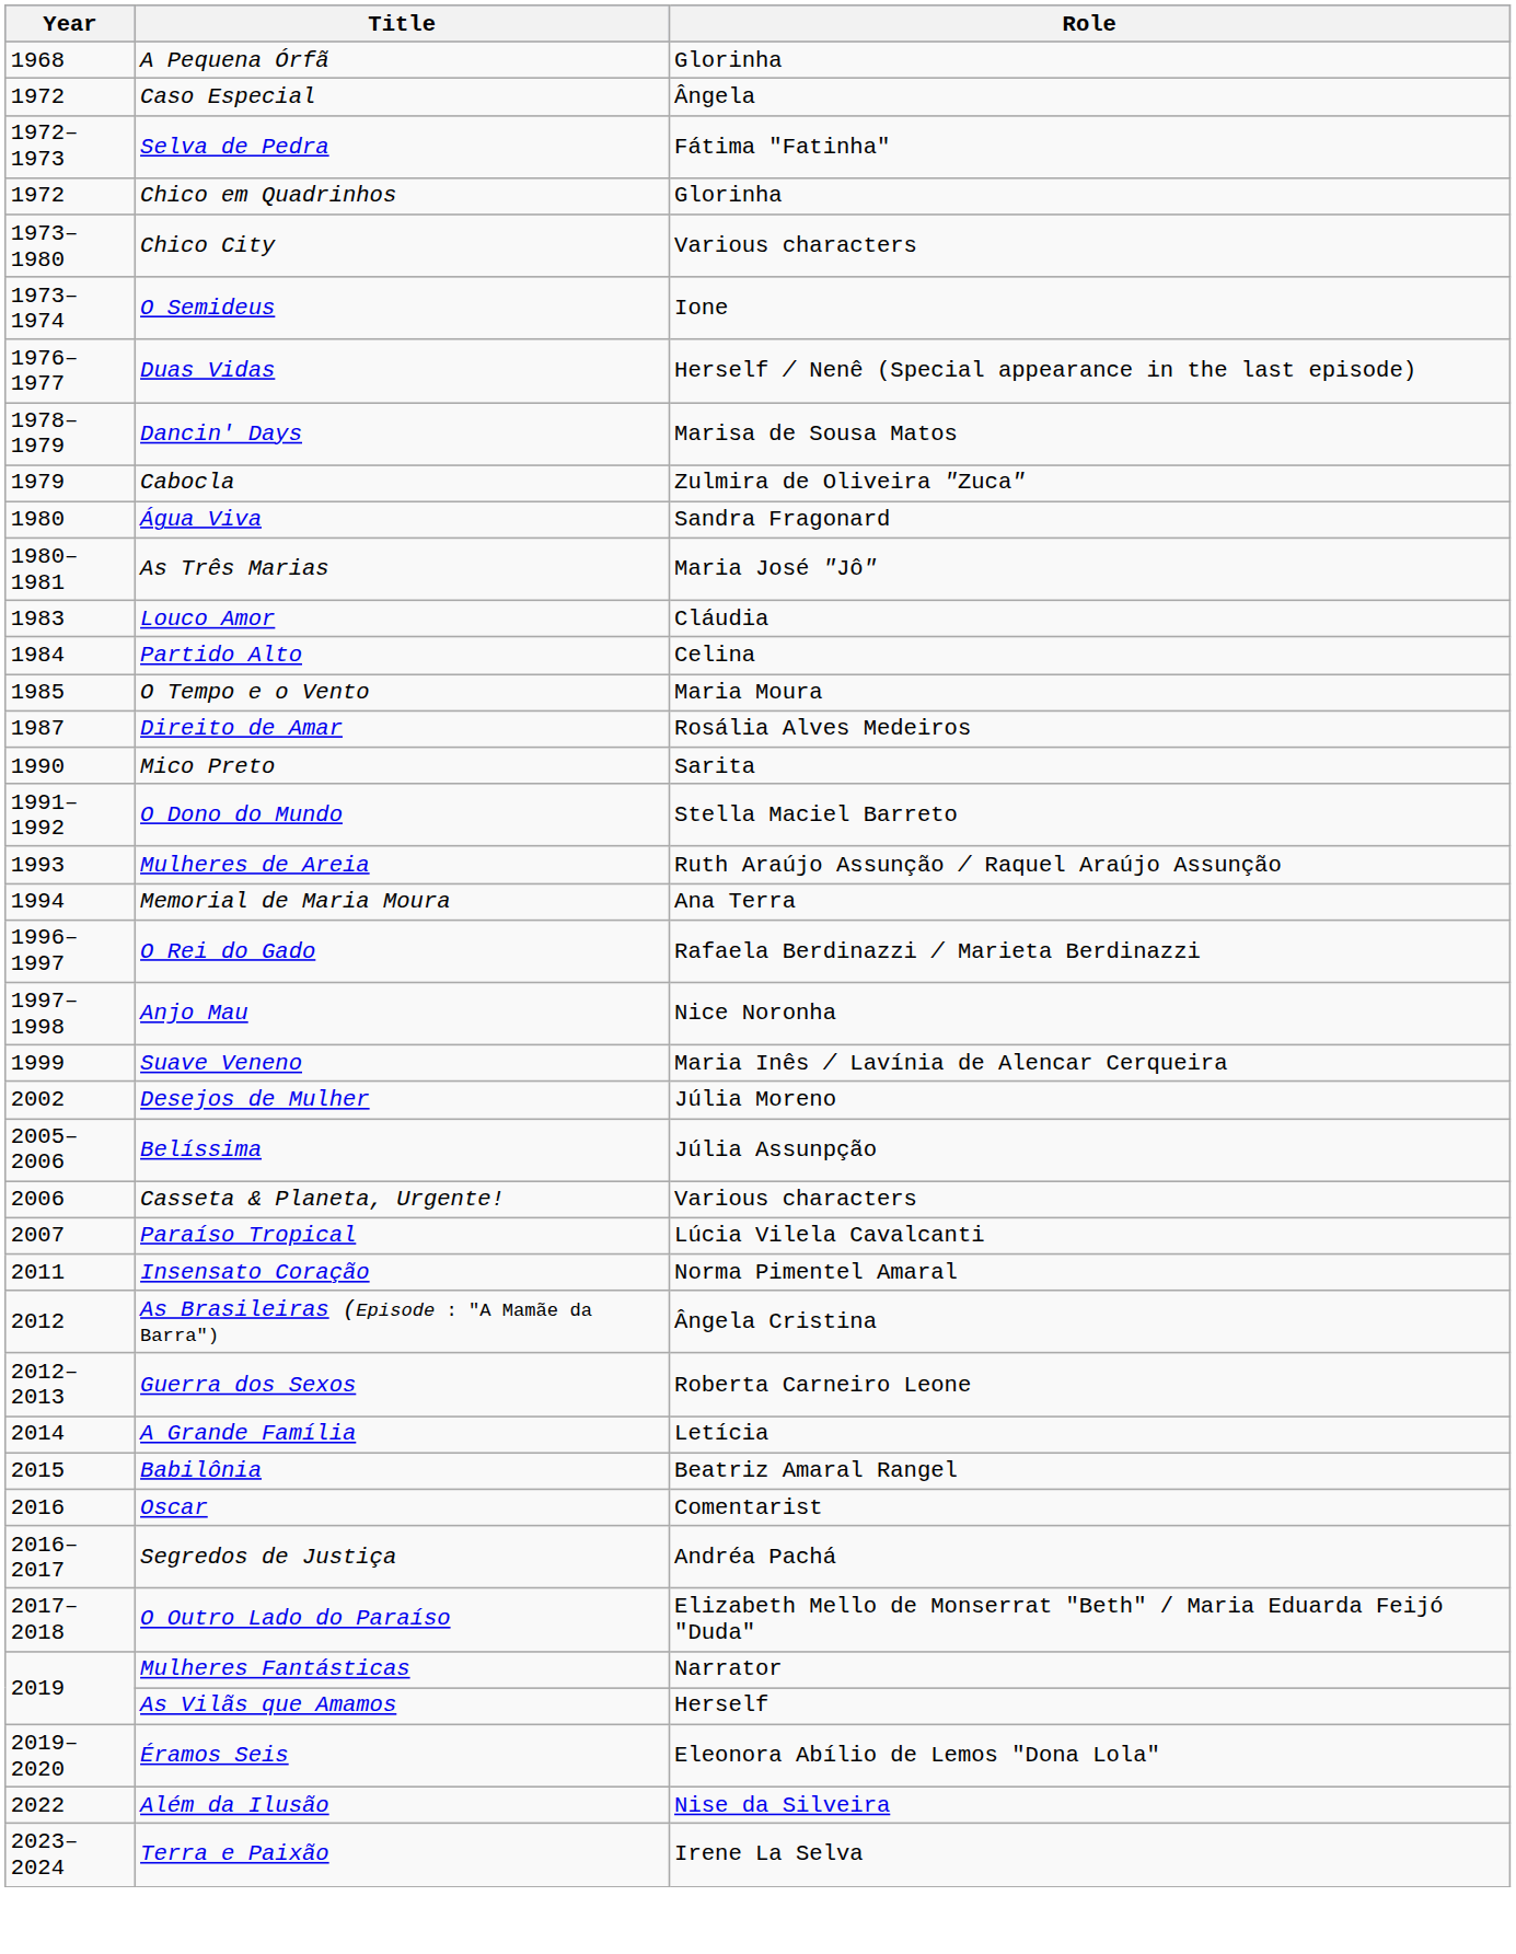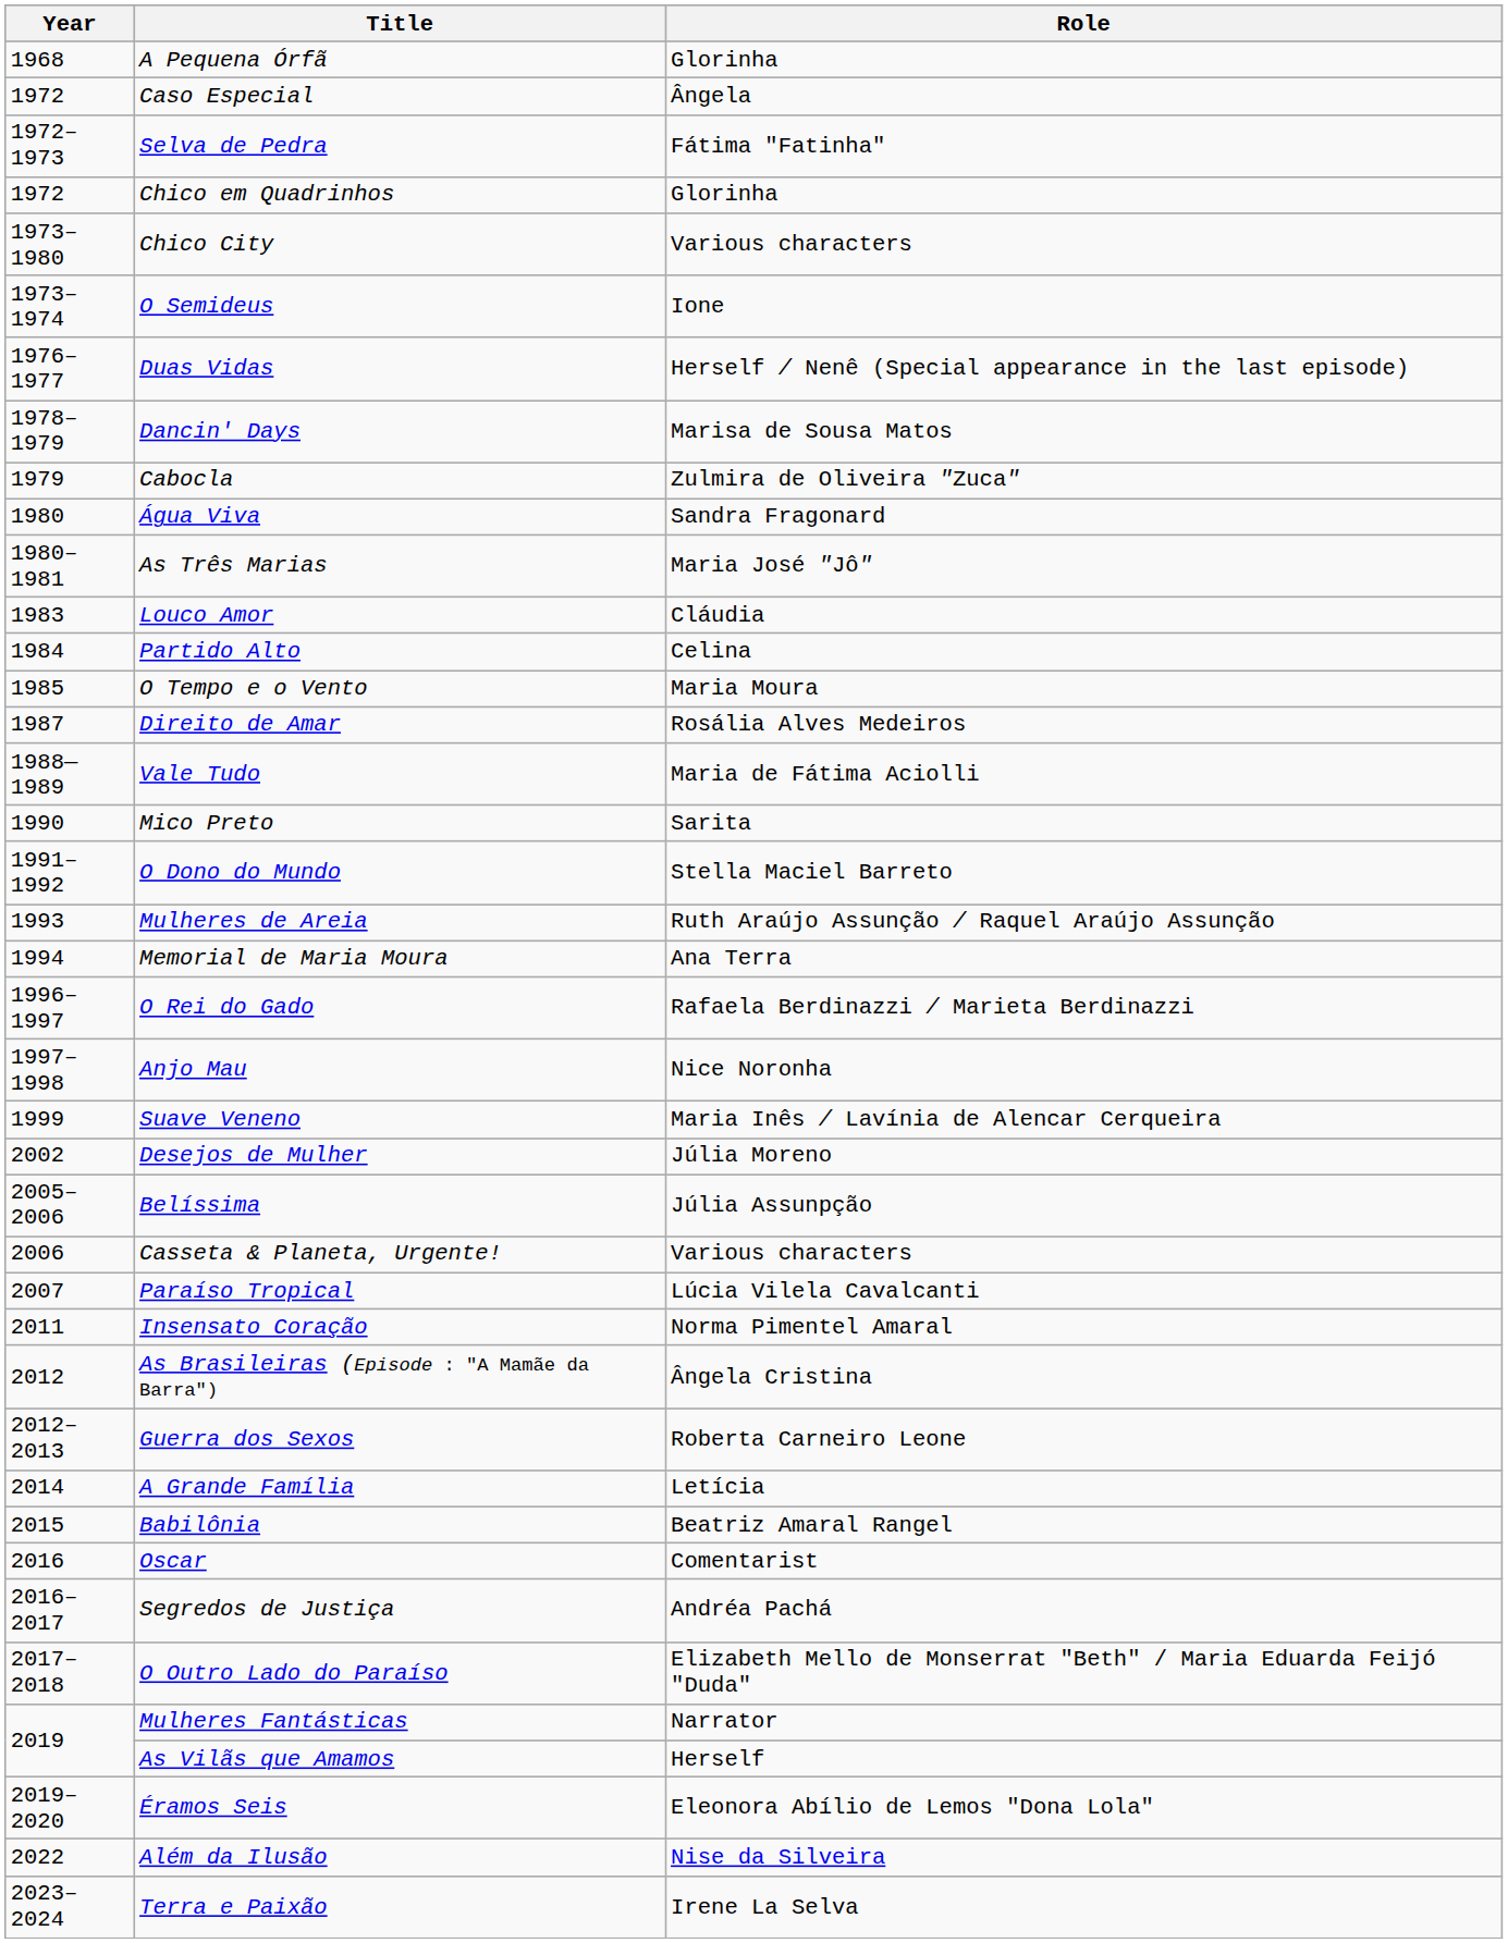+ row: 1988—1989 | Vale Tudo | Maria de Fátima Aciolli
